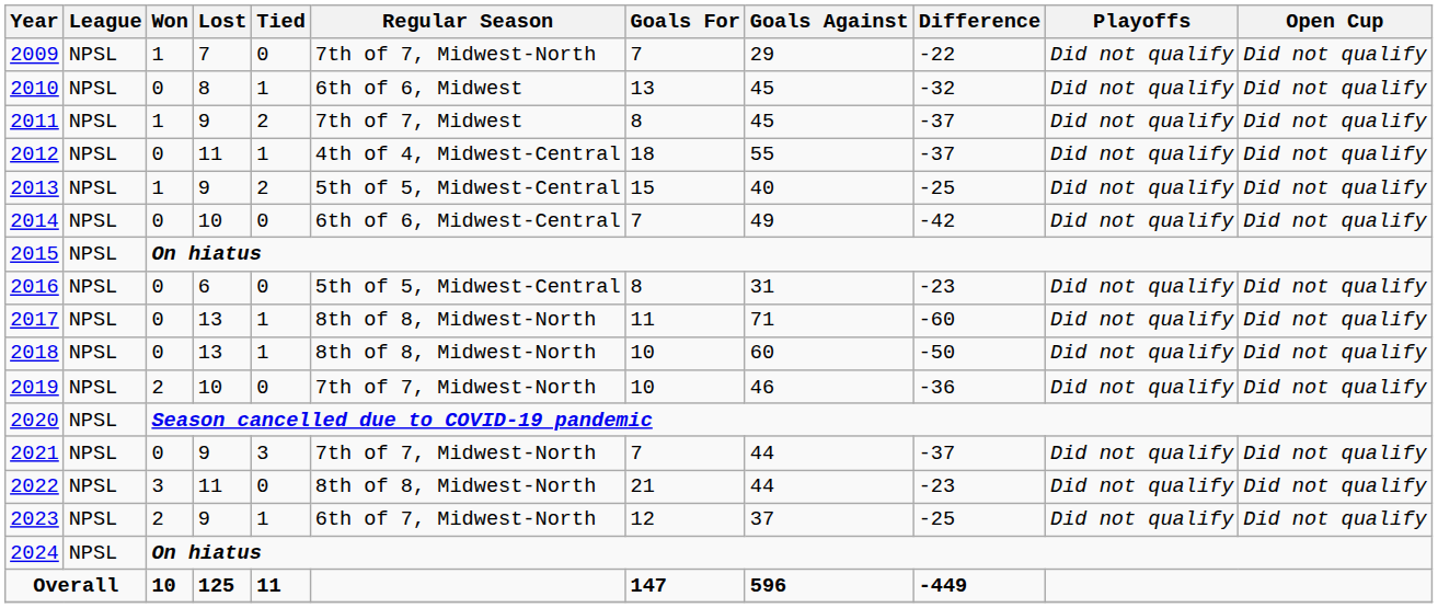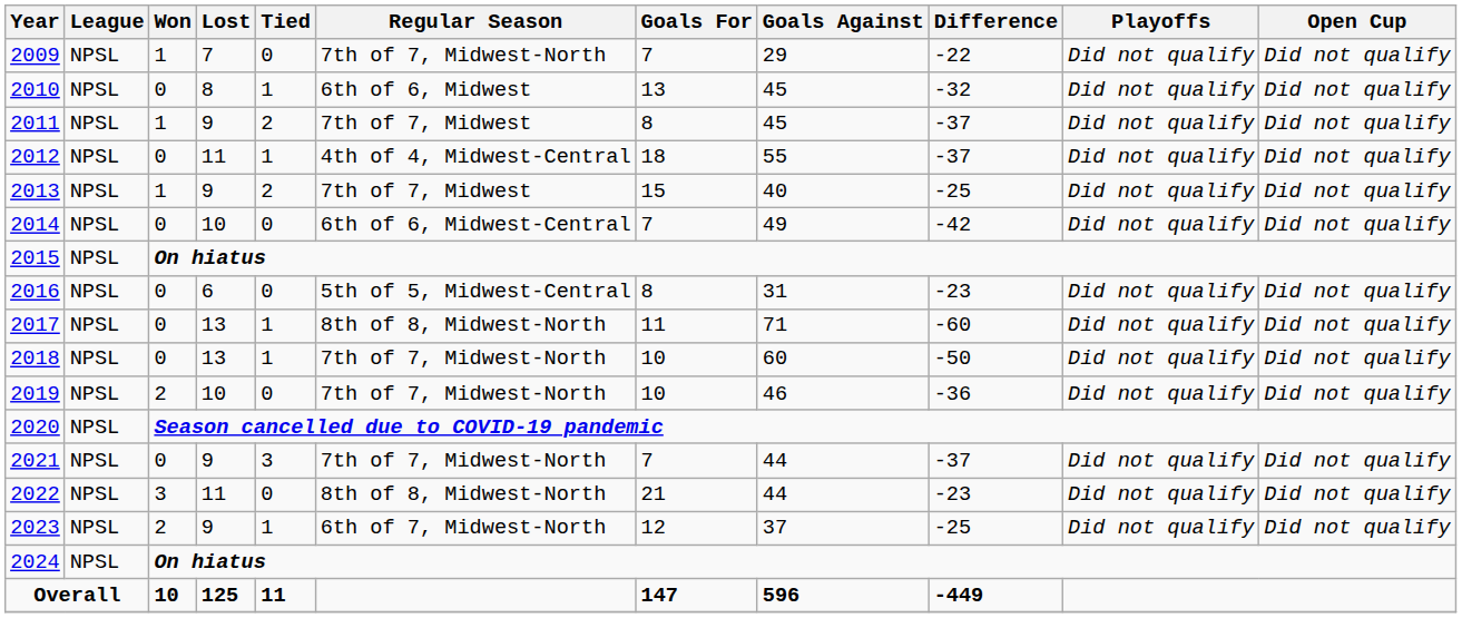2013 | Regular Season: 5th of 5, Midwest-Central -> 7th of 7, Midwest
2018 | Regular Season: 8th of 8, Midwest-North -> 7th of 7, Midwest-North
